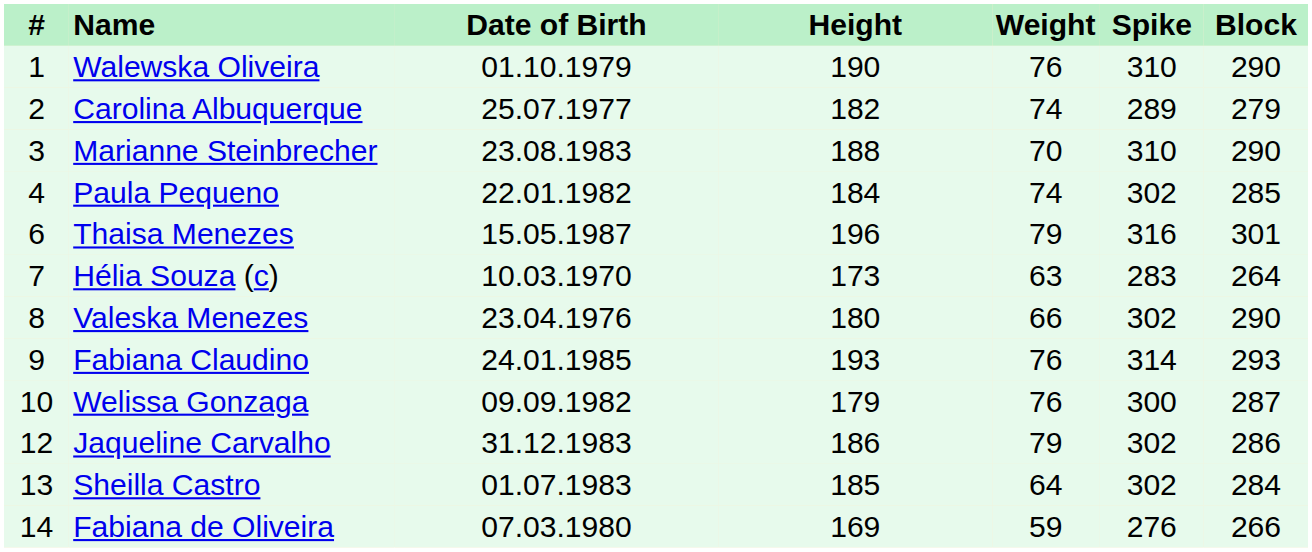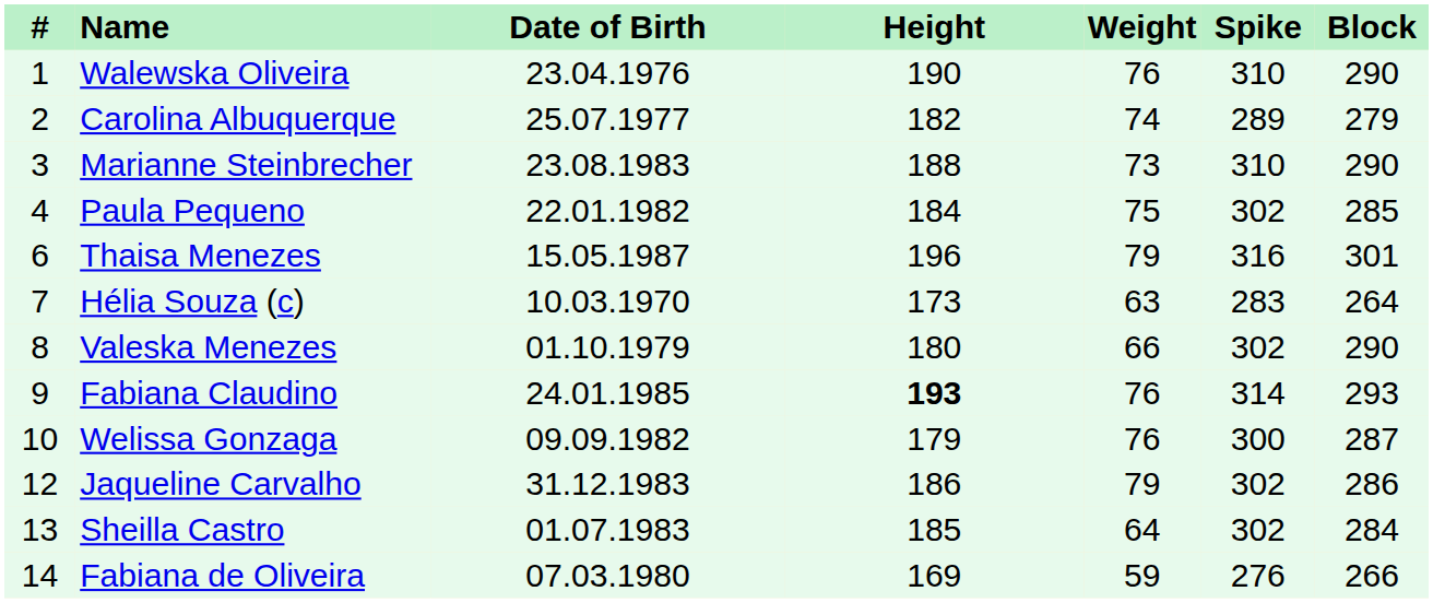Walewska Oliveira | Date of Birth: 01.10.1979 -> 23.04.1976
Marianne Steinbrecher | Weight: 70 -> 73
Paula Pequeno | Weight: 74 -> 75
Valeska Menezes | Date of Birth: 23.04.1976 -> 01.10.1979
Fabiana Claudino | Height: normal -> bold
